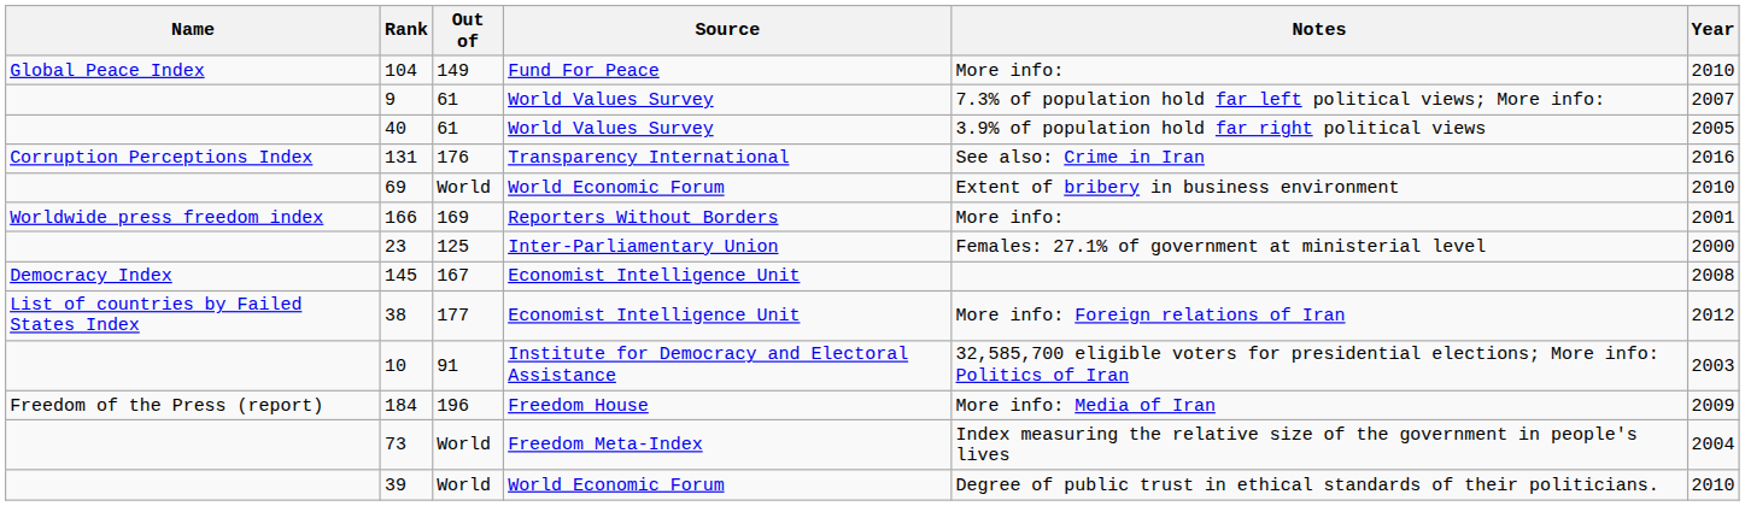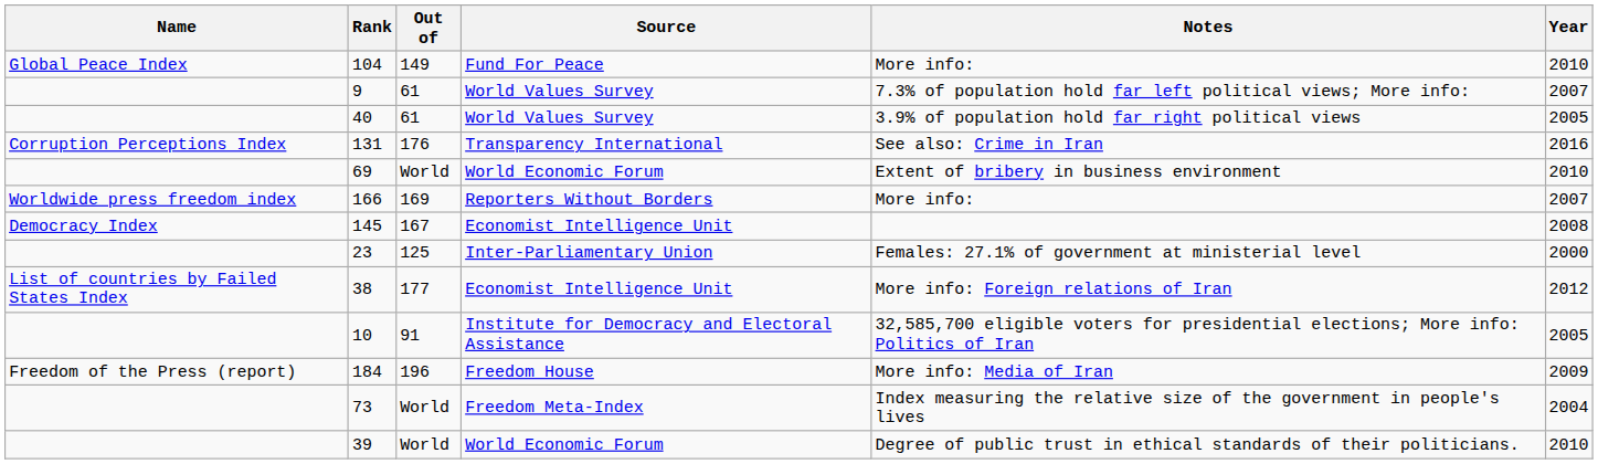166 | Year: 2001 -> 2007
rows swapped: 145 <-> 23
10 | Year: 2003 -> 2005
